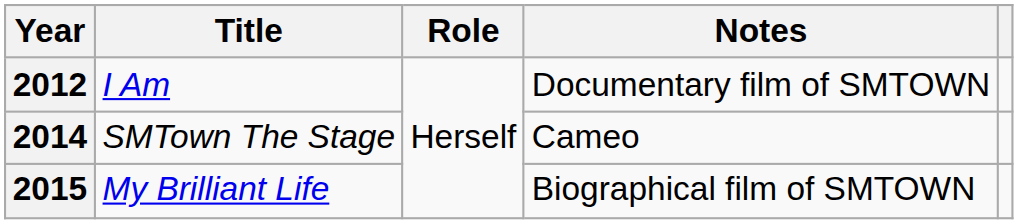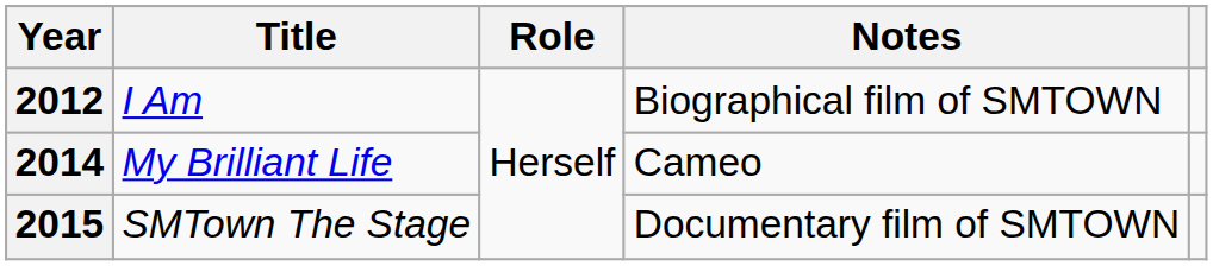2012 | Notes: Documentary film of SMTOWN -> Biographical film of SMTOWN
2014 | Title: SMTown The Stage -> My Brilliant Life
2015 | Title: My Brilliant Life -> SMTown The Stage
2015 | Notes: Biographical film of SMTOWN -> Documentary film of SMTOWN
